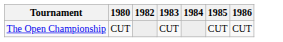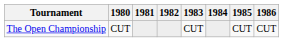+ column: 1981
